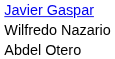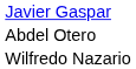rows swapped: Abdel Otero <-> Wilfredo Nazario
